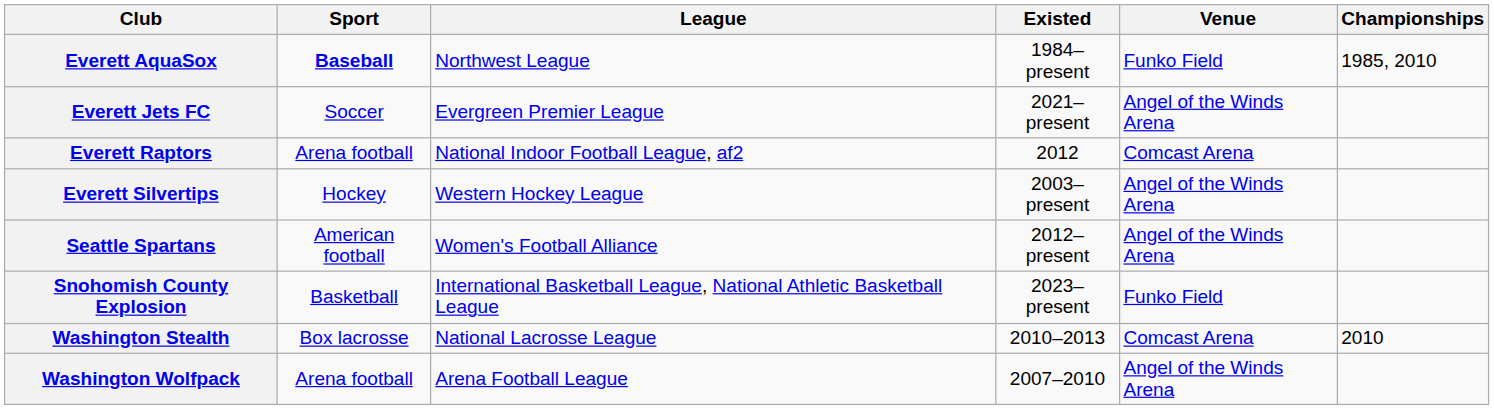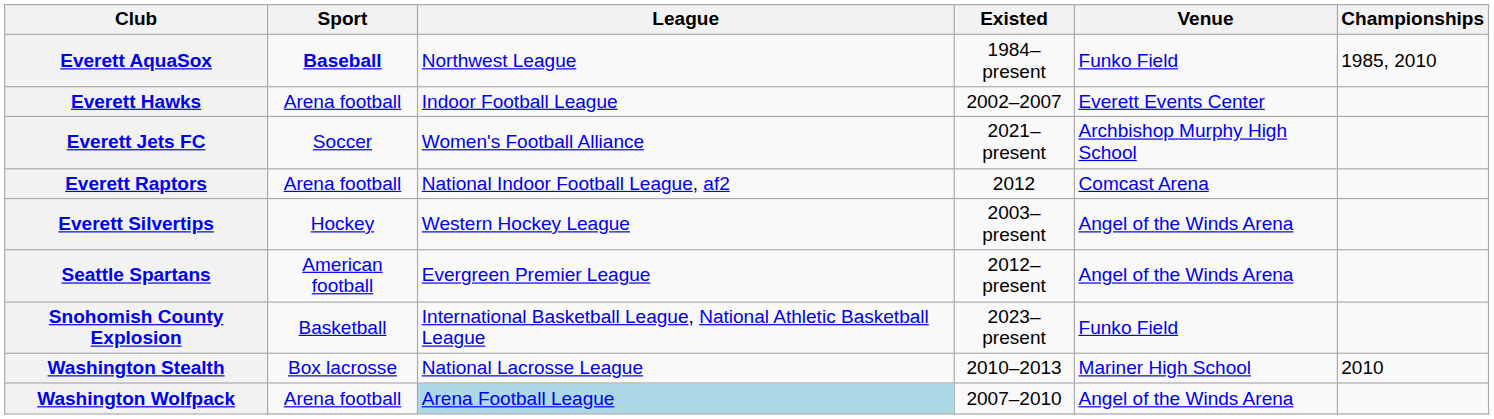+ row: Everett Hawks | Arena football | Indoor Football League | 2002–2007 | Everett Events Center
Everett Jets FC | League: Evergreen Premier League -> Women's Football Alliance
Everett Jets FC | Venue: Angel of the Winds Arena -> Archbishop Murphy High School
Seattle Spartans | League: Women's Football Alliance -> Evergreen Premier League
Washington Stealth | Venue: Comcast Arena -> Mariner High School
Washington Wolfpack | League: no background -> lightblue background
